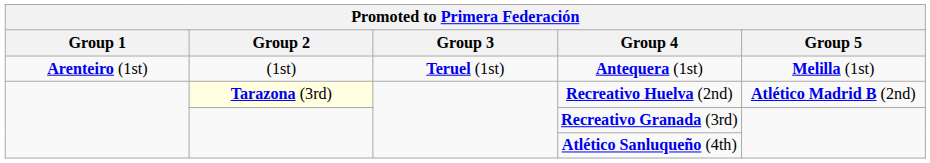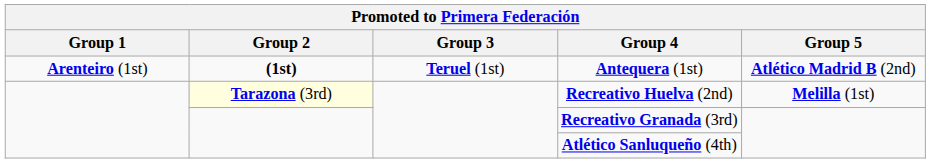Antequera (1st) | Group 2: normal -> bold
Antequera (1st) | Group 5: Melilla (1st) -> Atlético Madrid B (2nd)
Recreativo Huelva (2nd) | Group 5: Atlético Madrid B (2nd) -> Melilla (1st)
